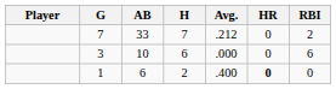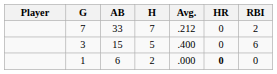3 | AB: 10 -> 15
3 | H: 6 -> 5
3 | Avg.: .000 -> .400
1 | Avg.: .400 -> .000
